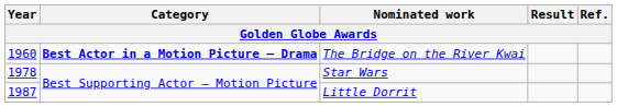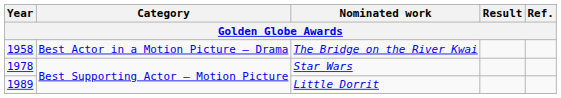The Bridge on the River Kwai | Year: 1960 -> 1958
The Bridge on the River Kwai | Category: bold -> normal
Little Dorrit | Year: 1987 -> 1989
